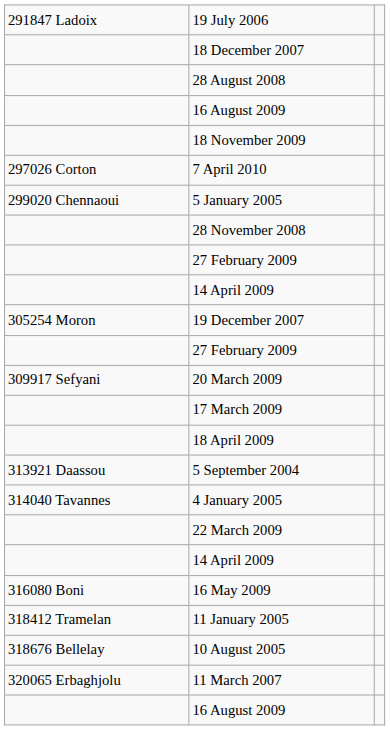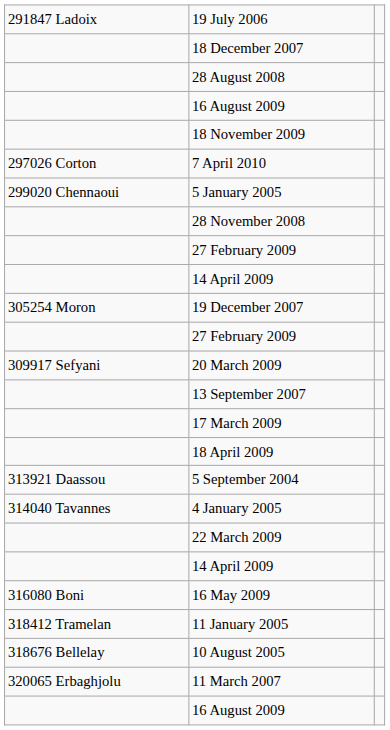+ row: 13 September 2007
